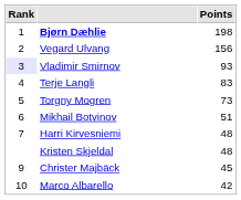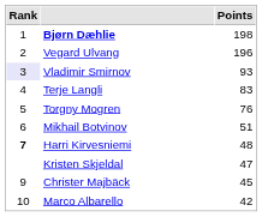Vegard Ulvang | Points: 156 -> 196
Torgny Mogren | Points: 73 -> 76
Harri Kirvesniemi | Rank: normal -> bold
Kristen Skjeldal | Points: 48 -> 47
